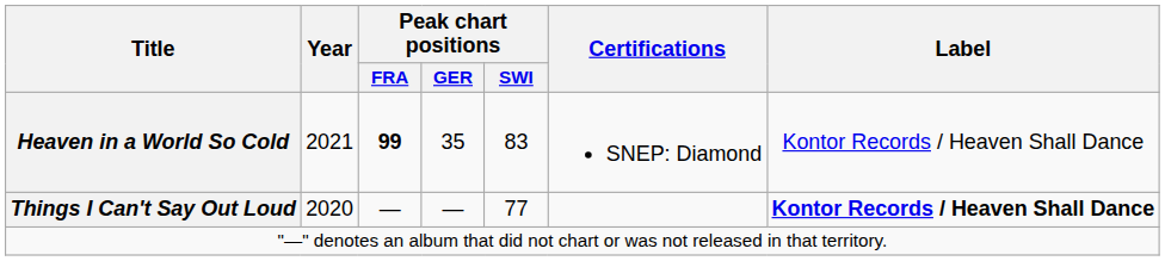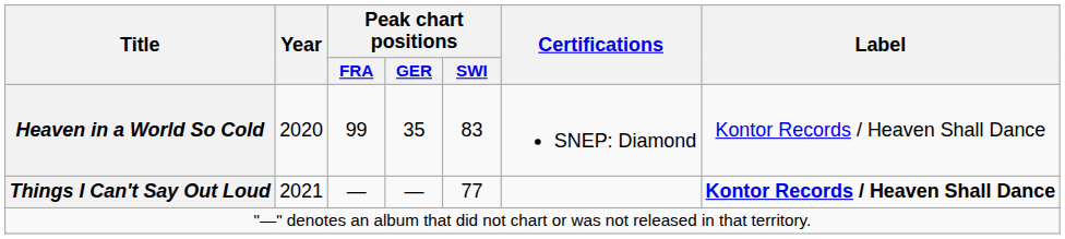Heaven in a World So Cold | Year: 2021 -> 2020
Heaven in a World So Cold | Peak chart positions / FRA: bold -> normal
Things I Can't Say Out Loud | Year: 2020 -> 2021
